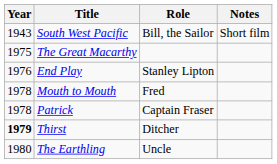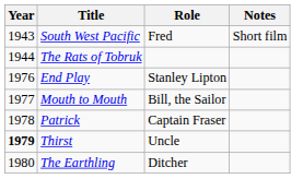South West Pacific | Role: Bill, the Sailor -> Fred
+ row: 1944 | The Rats of Tobruk
- row: 1975 | The Great Macarthy
Mouth to Mouth | Year: 1978 -> 1977
Mouth to Mouth | Role: Fred -> Bill, the Sailor
Thirst | Role: Ditcher -> Uncle
The Earthling | Role: Uncle -> Ditcher
